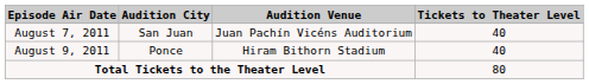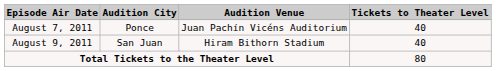August 7, 2011 | Audition City: San Juan -> Ponce
August 9, 2011 | Audition City: Ponce -> San Juan
